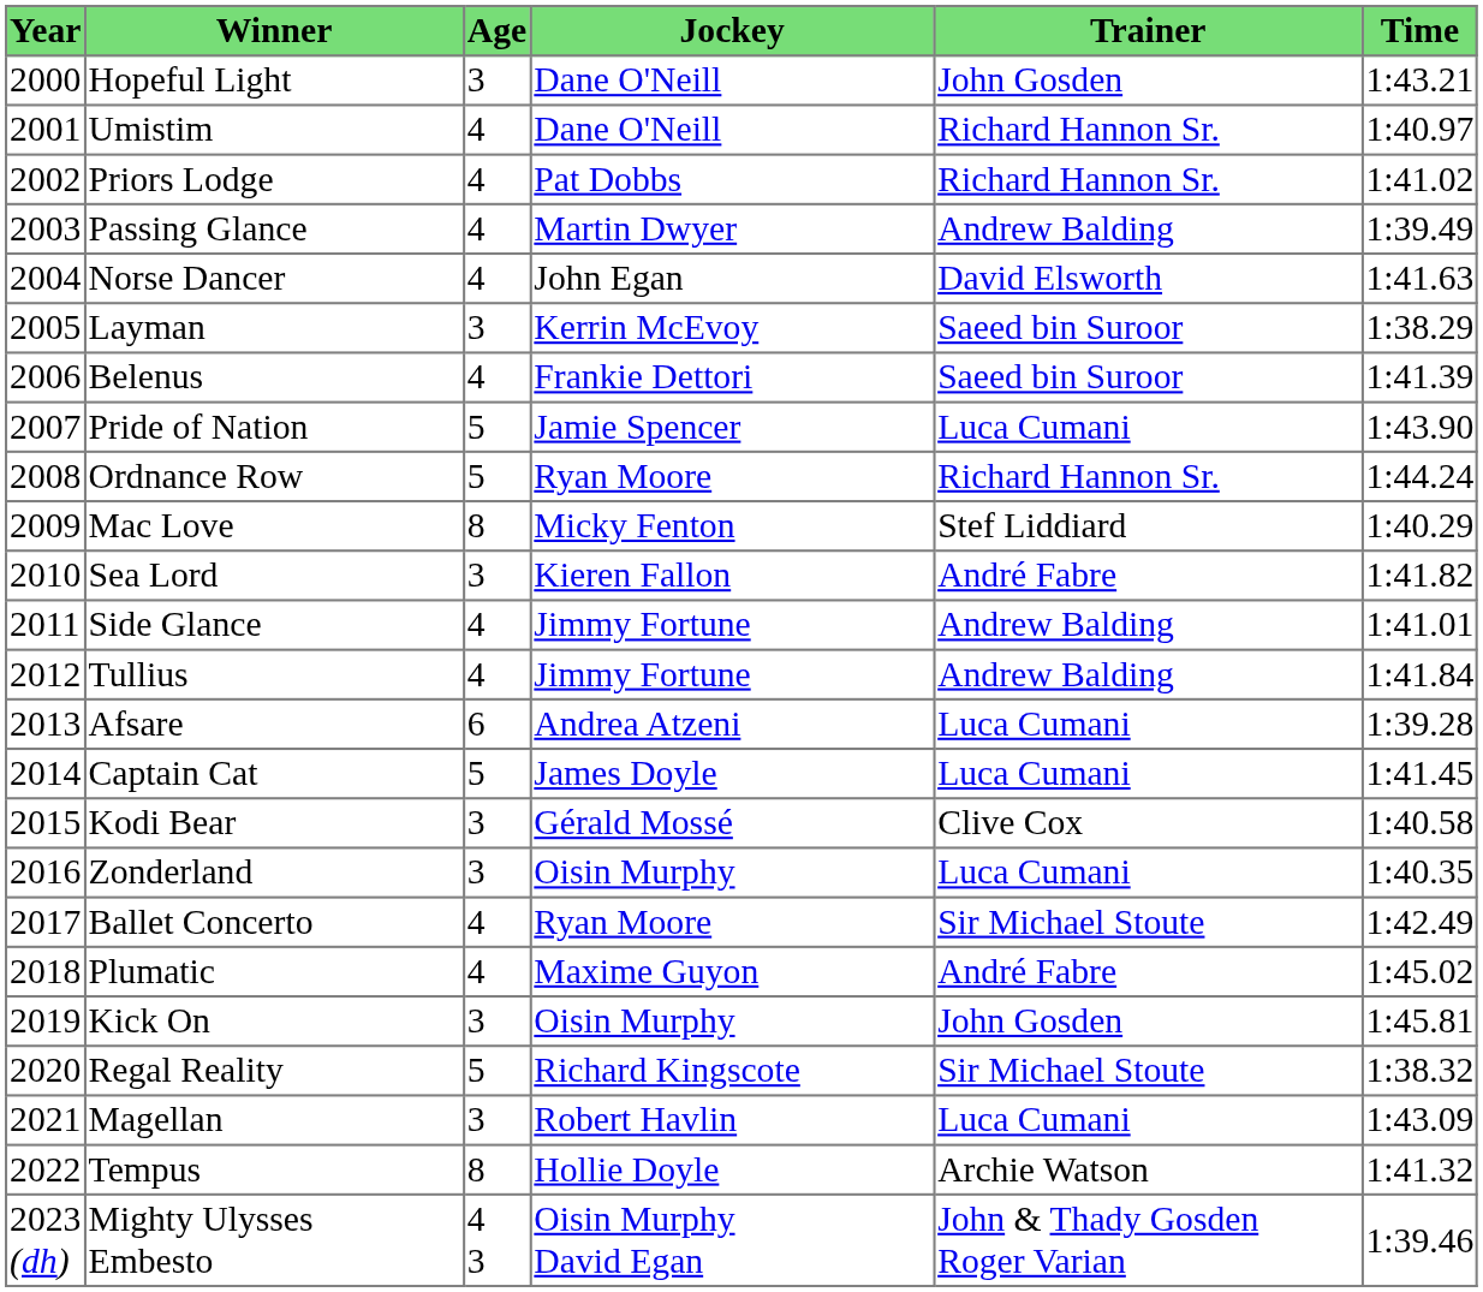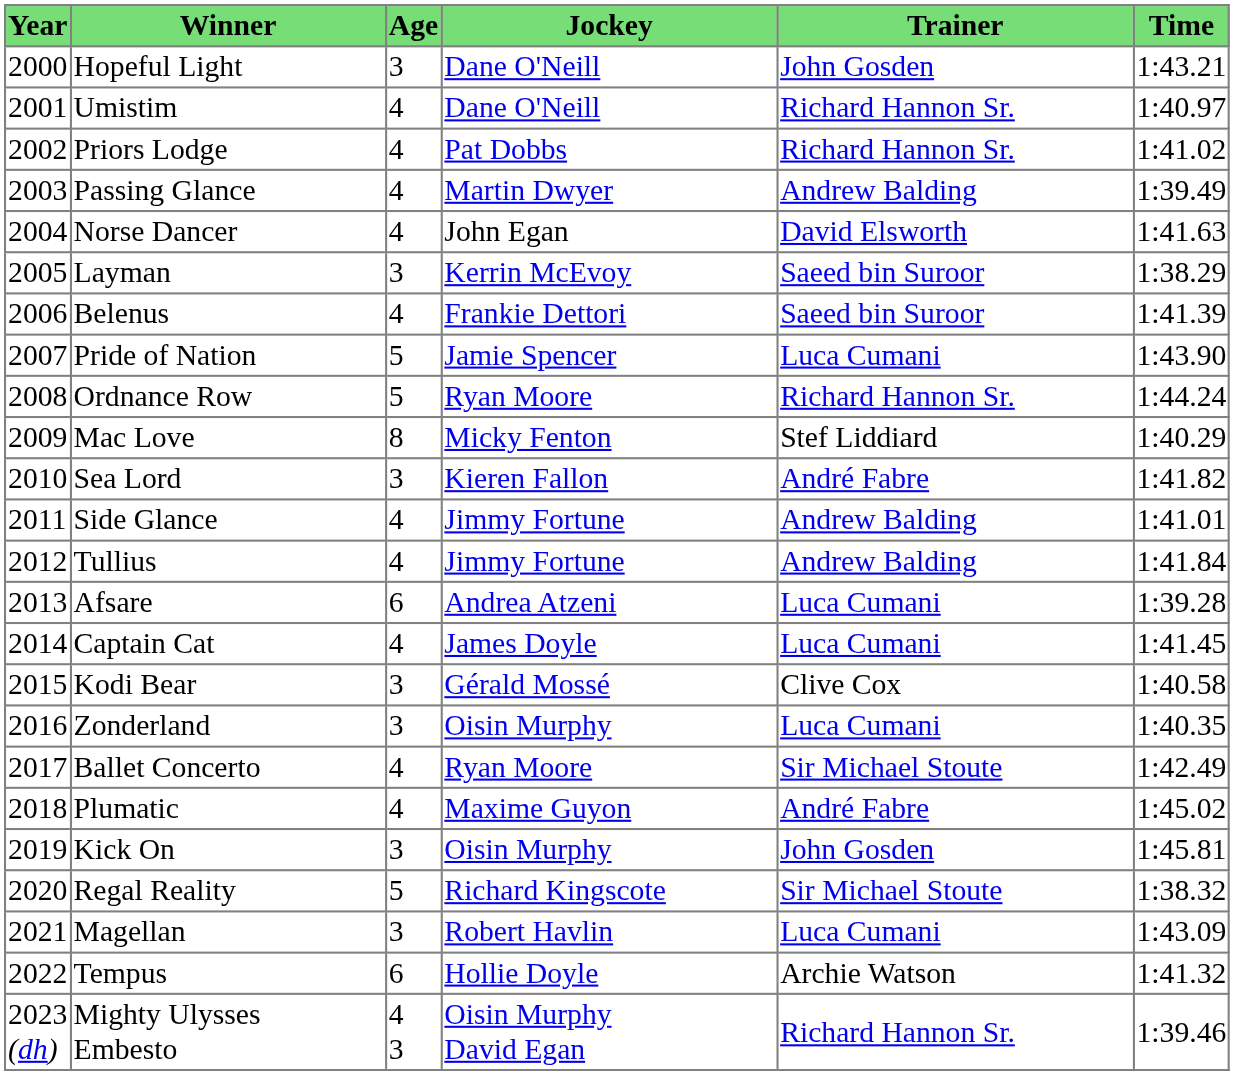Captain Cat | Age: 5 -> 4
Tempus | Age: 8 -> 6
Mighty Ulysses Embesto | Trainer: John & Thady Gosden Roger Varian -> Richard Hannon Sr.
